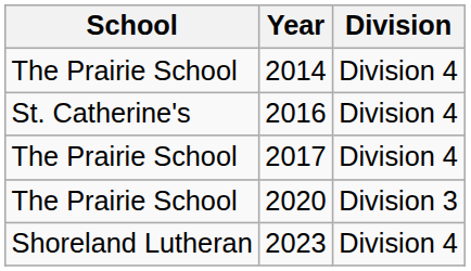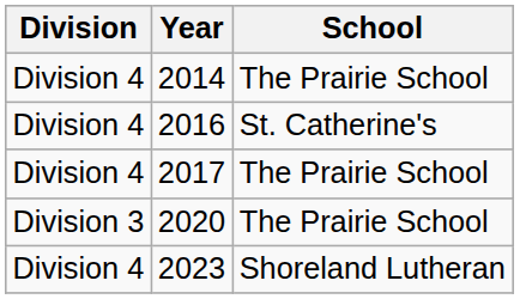columns swapped: School <-> Division
